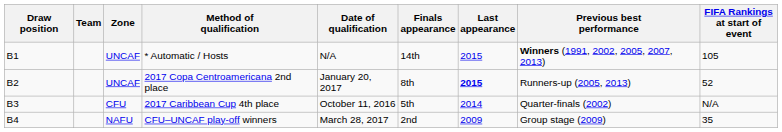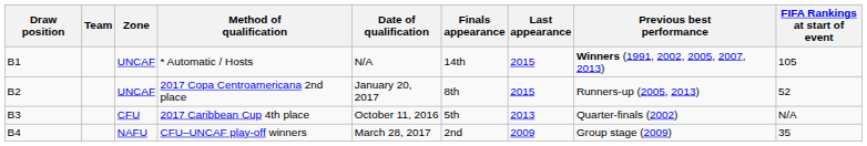2017 Copa Centroamericana 2nd place | Last appearance: bold -> normal
2017 Caribbean Cup 4th place | Last appearance: 2014 -> 2013
